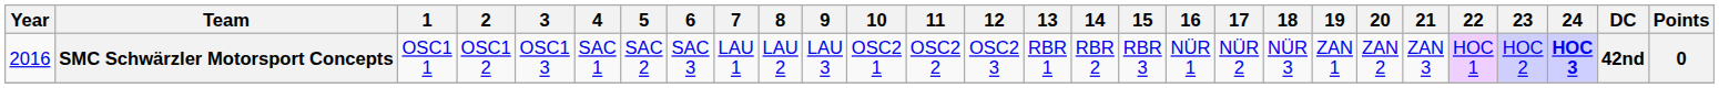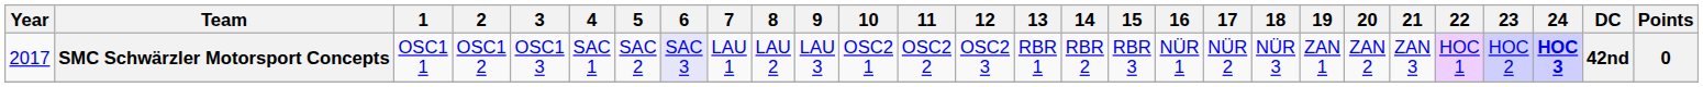SMC Schwärzler Motorsport Concepts | Year: 2016 -> 2017
SMC Schwärzler Motorsport Concepts | 6: no background -> lavender background
